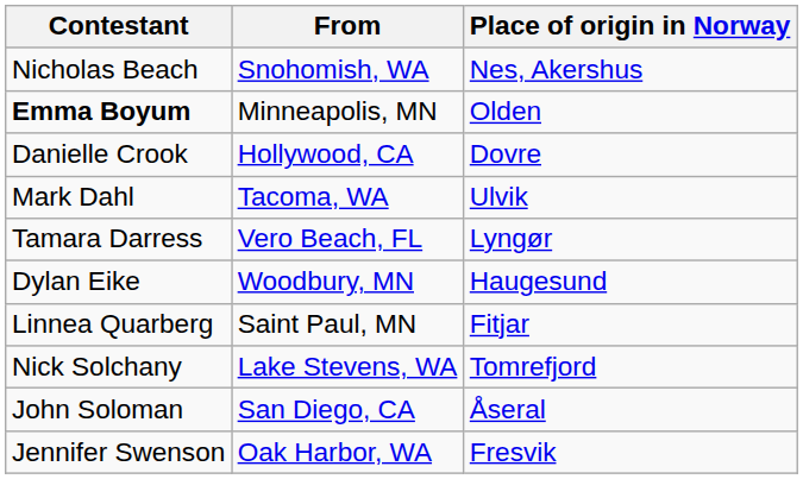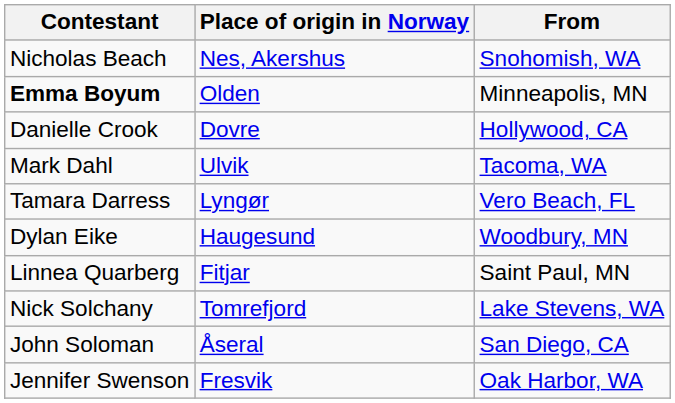columns swapped: From <-> Place of origin in Norway
